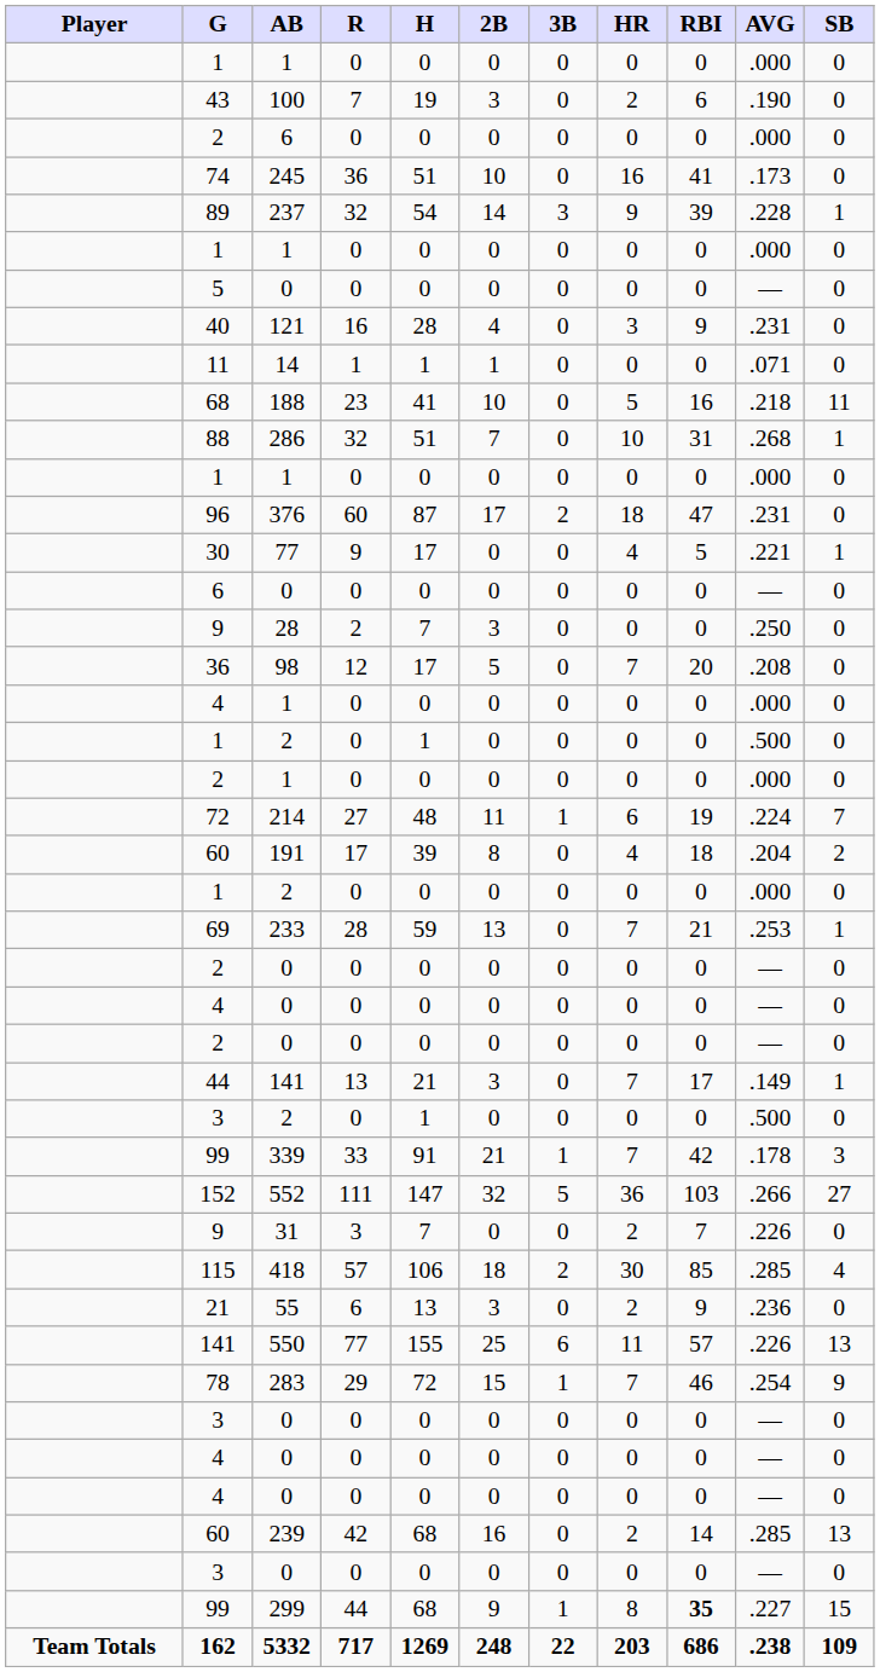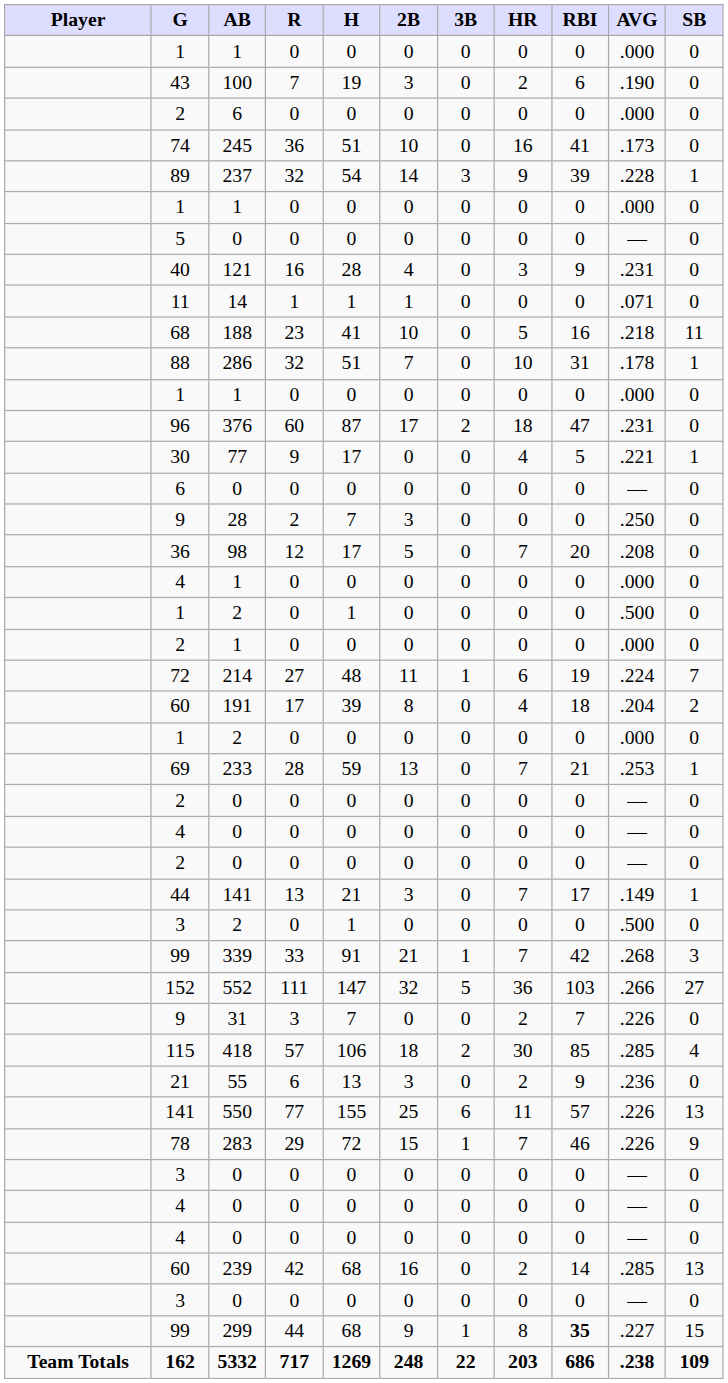286 | AVG: .268 -> .178
339 | AVG: .178 -> .268
283 | AVG: .254 -> .226
